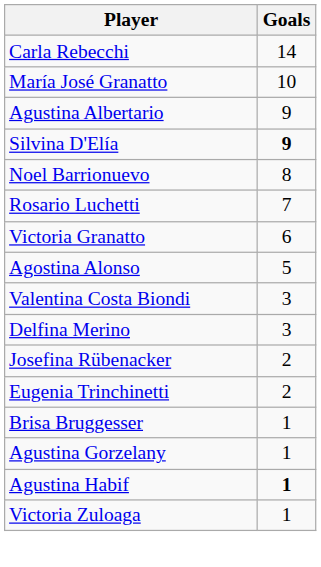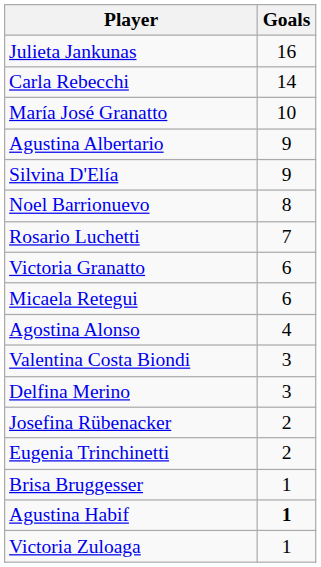+ row: Julieta Jankunas | 16
Silvina D'Elía | Goals: bold -> normal
+ row: Micaela Retegui | 6
Agostina Alonso | Goals: 5 -> 4
- row: Agustina Gorzelany | 1
